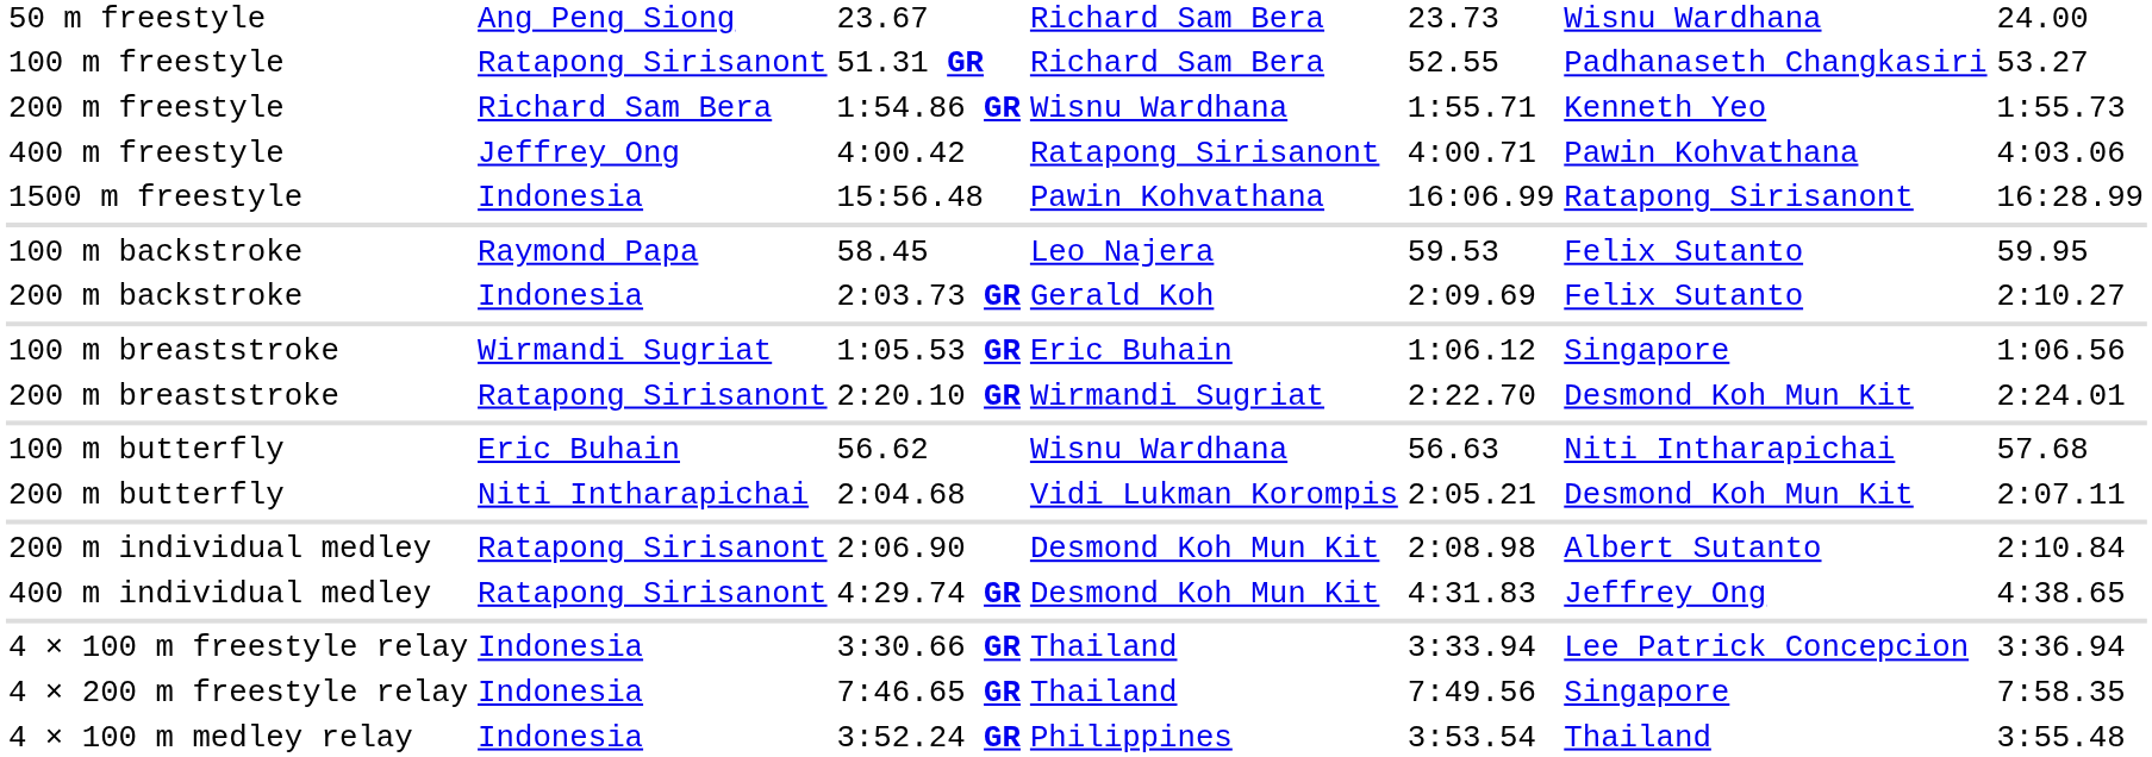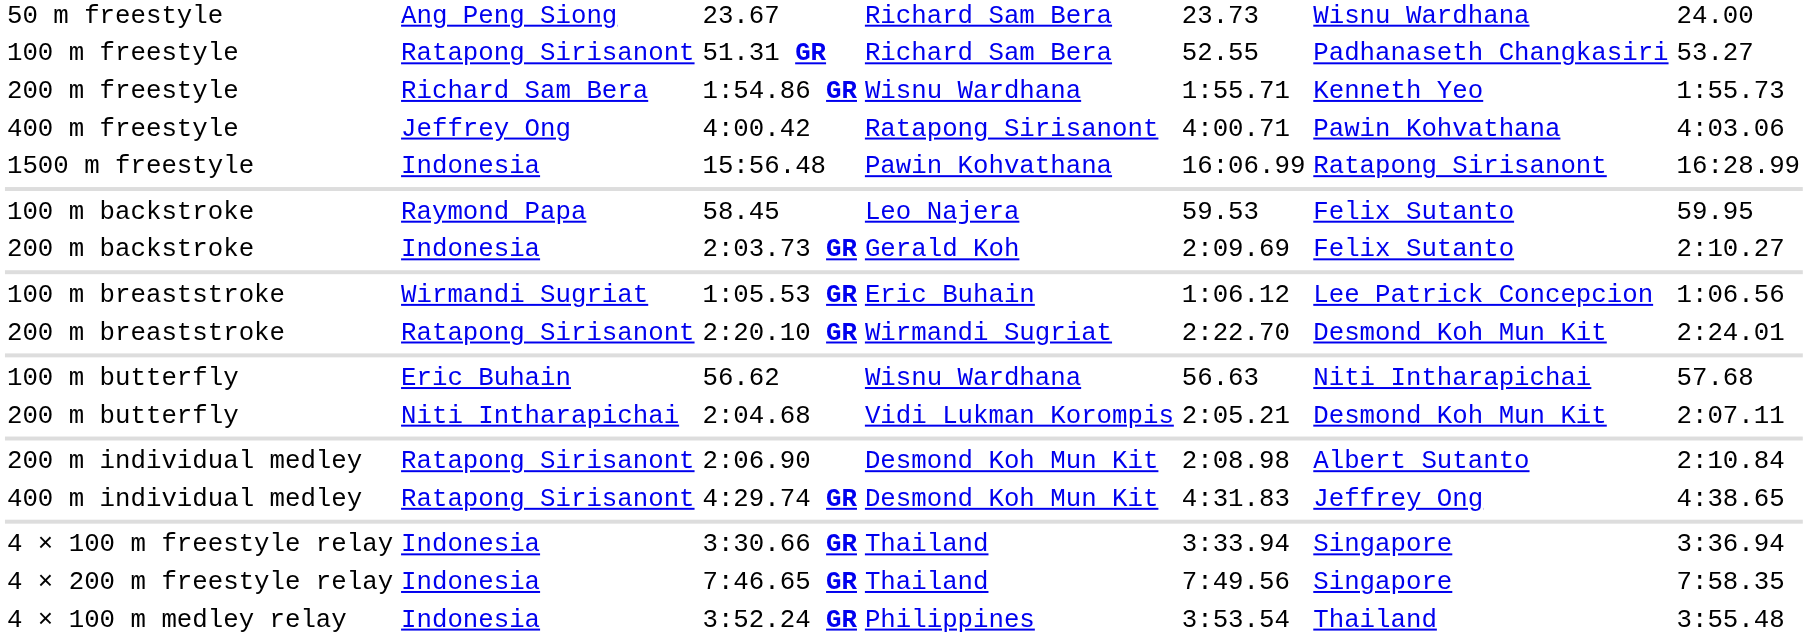100 m breaststroke | column 6: Singapore -> Lee Patrick Concepcion
4 × 100 m freestyle relay | column 6: Lee Patrick Concepcion -> Singapore
